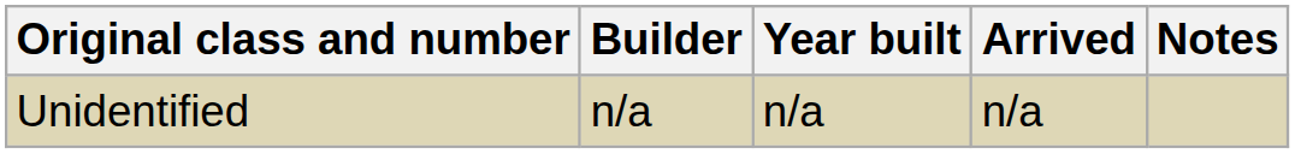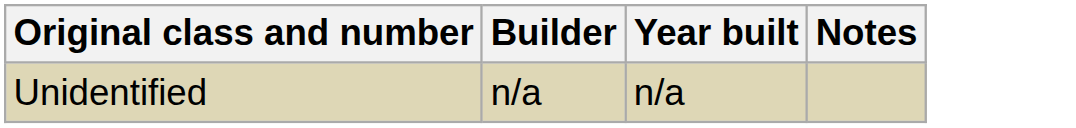- column: Arrived | n/a
